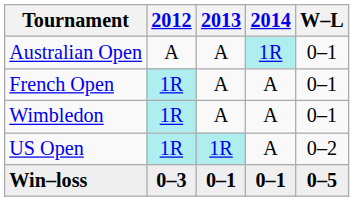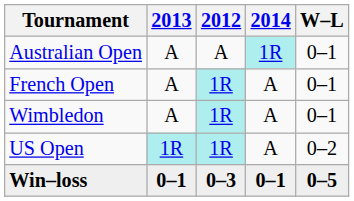columns swapped: 2012 <-> 2013
